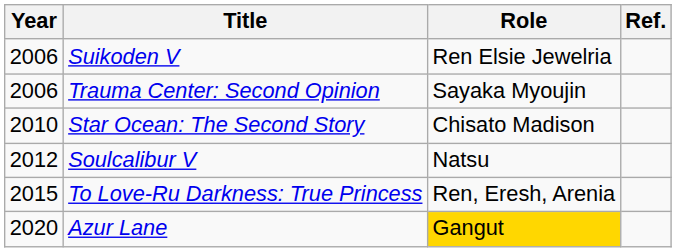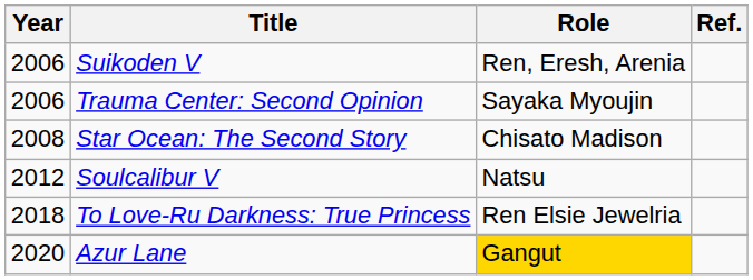Suikoden V | Role: Ren Elsie Jewelria -> Ren, Eresh, Arenia
Star Ocean: The Second Story | Year: 2010 -> 2008
To Love-Ru Darkness: True Princess | Year: 2015 -> 2018
To Love-Ru Darkness: True Princess | Role: Ren, Eresh, Arenia -> Ren Elsie Jewelria
